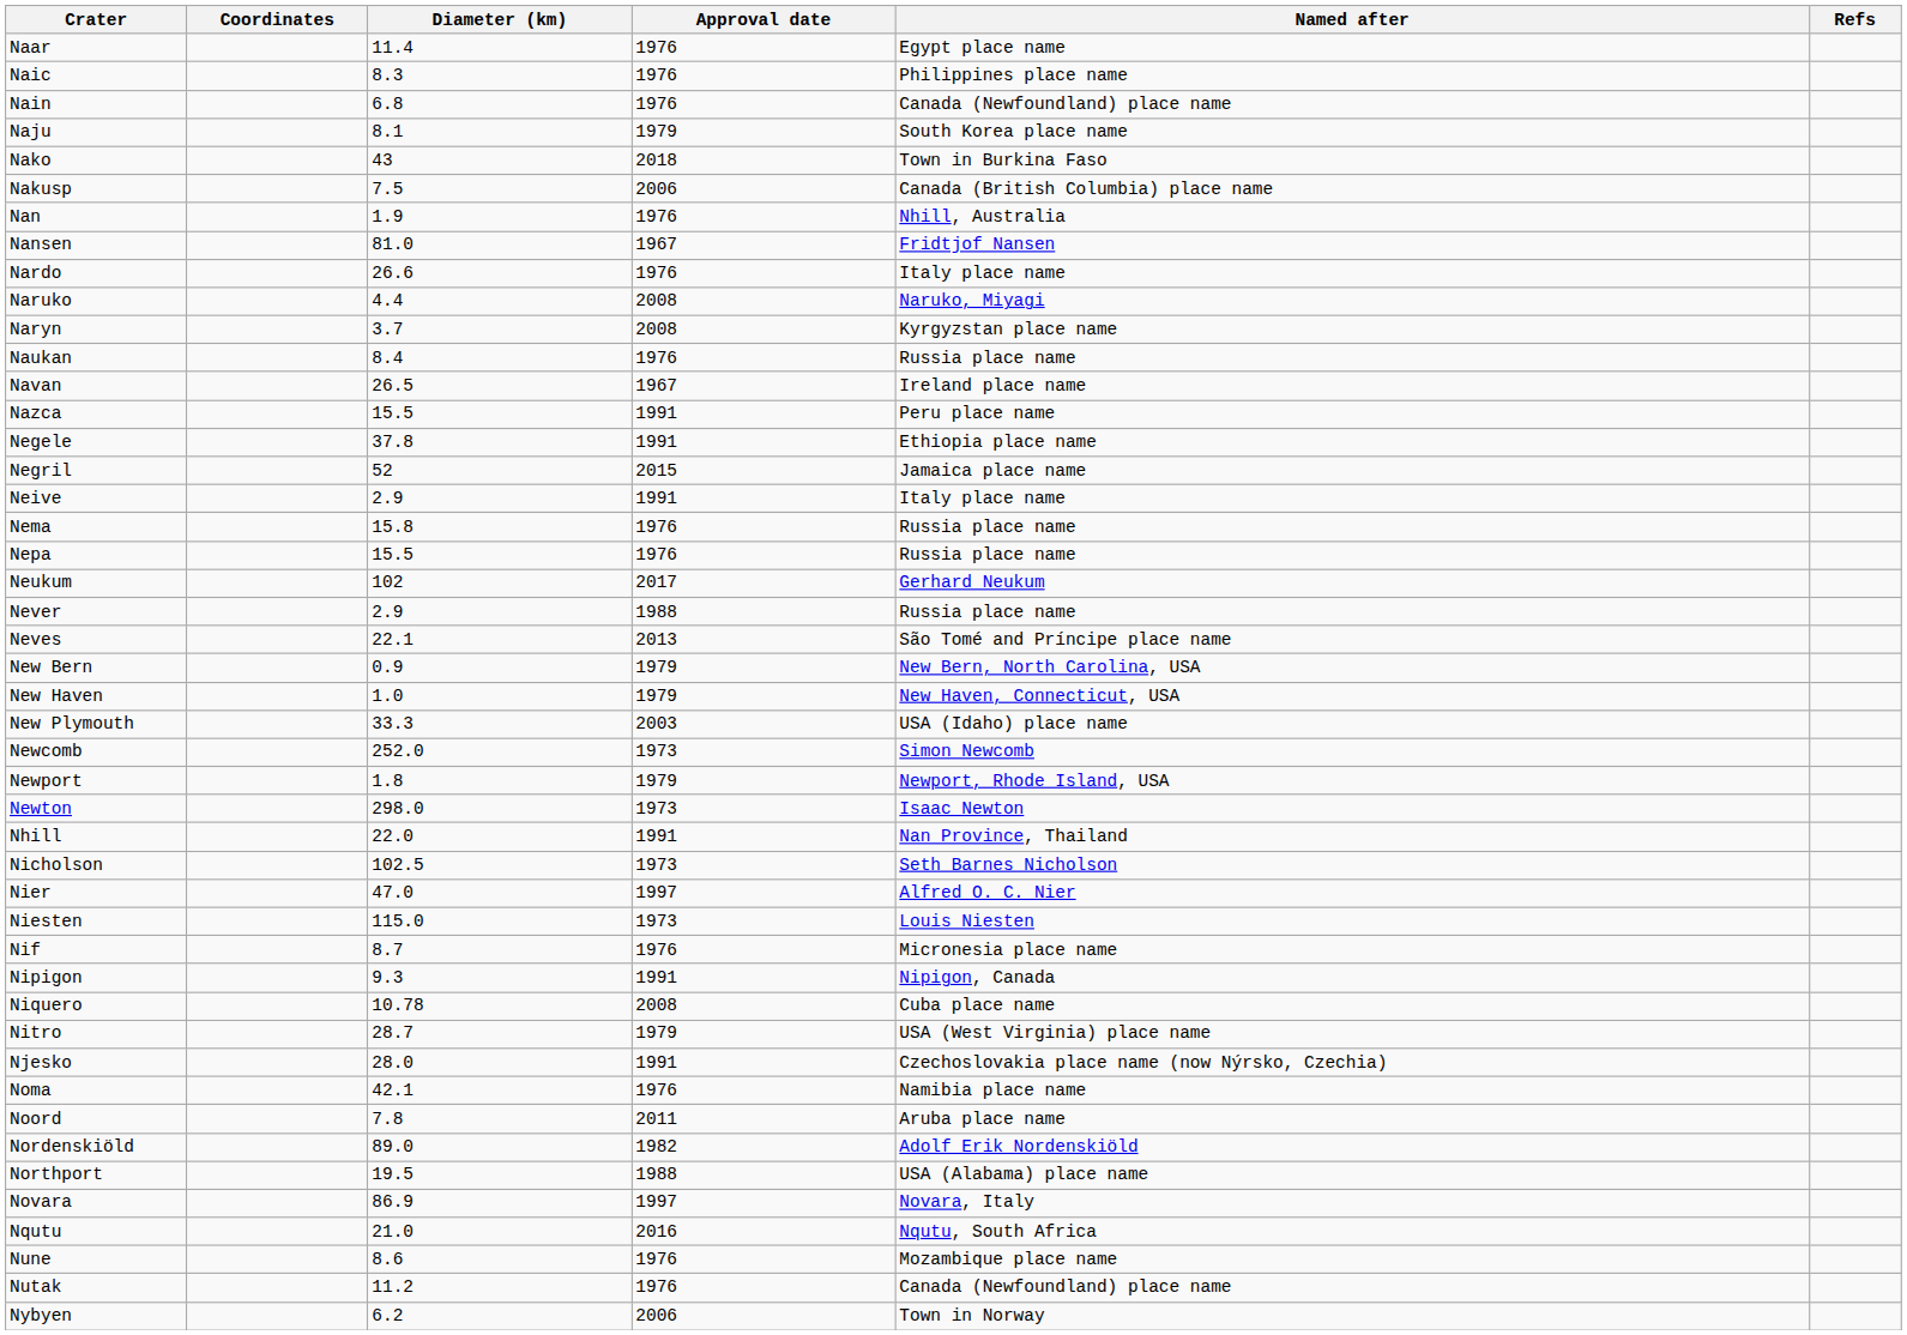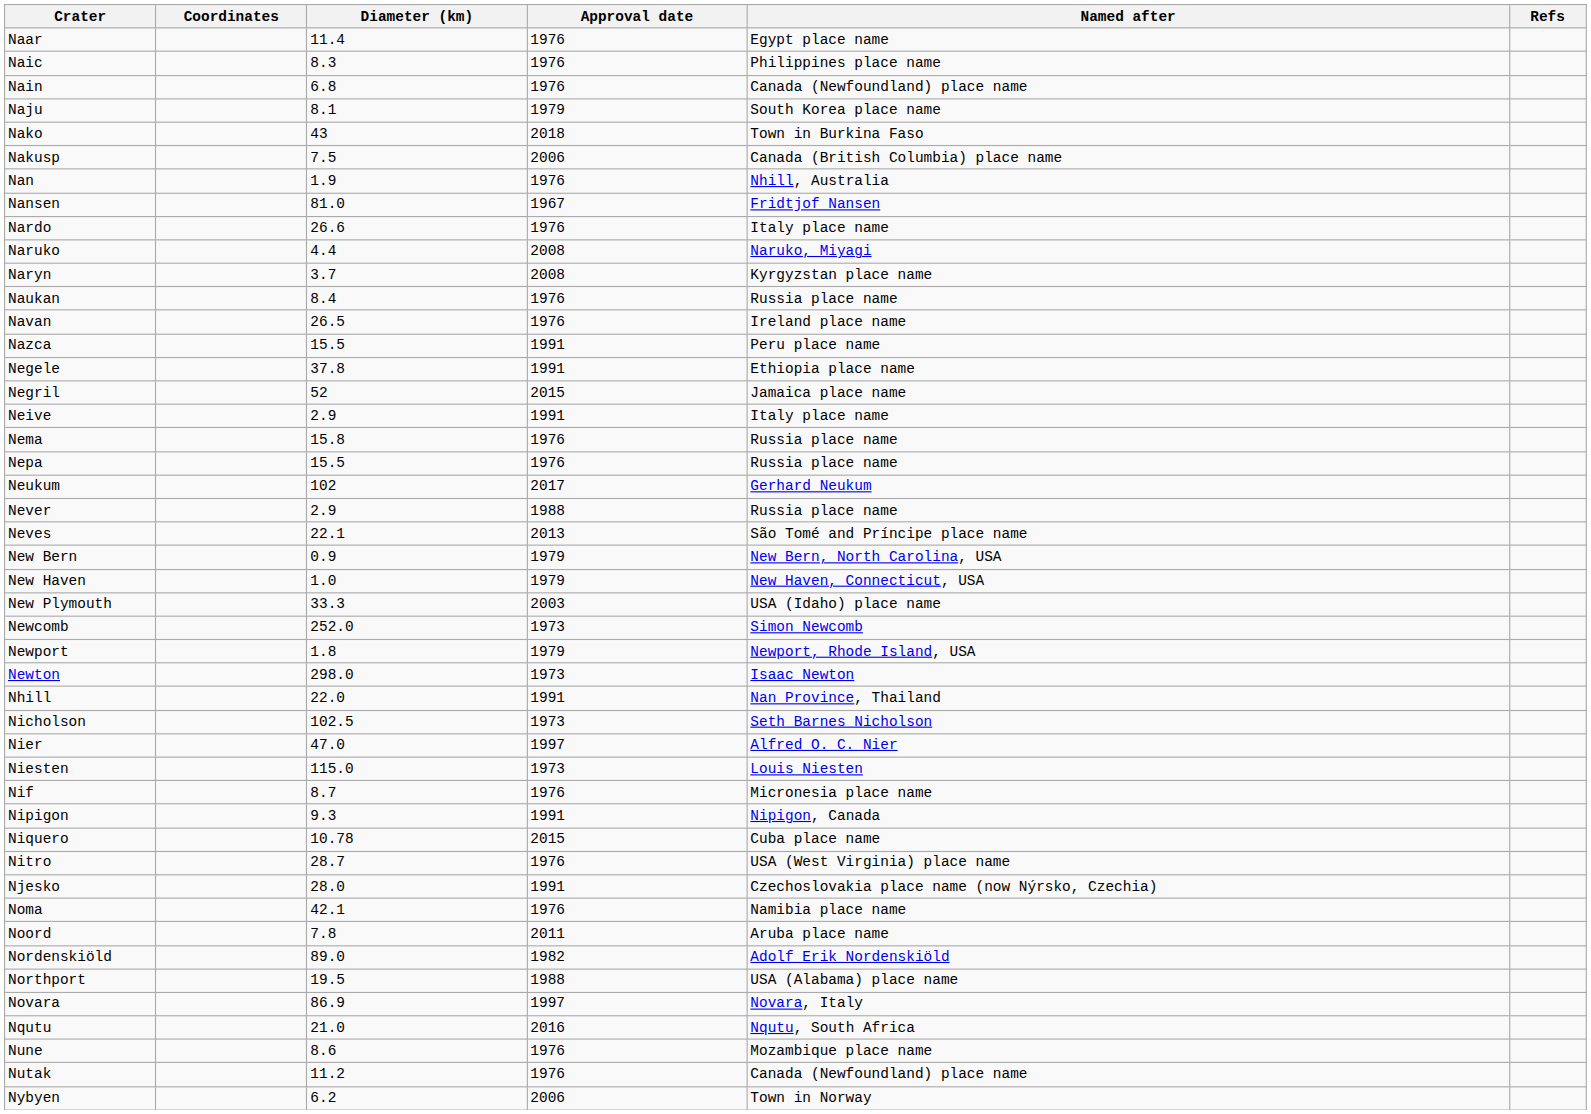Navan | Approval date: 1967 -> 1976
Niquero | Approval date: 2008 -> 2015
Nitro | Approval date: 1979 -> 1976
